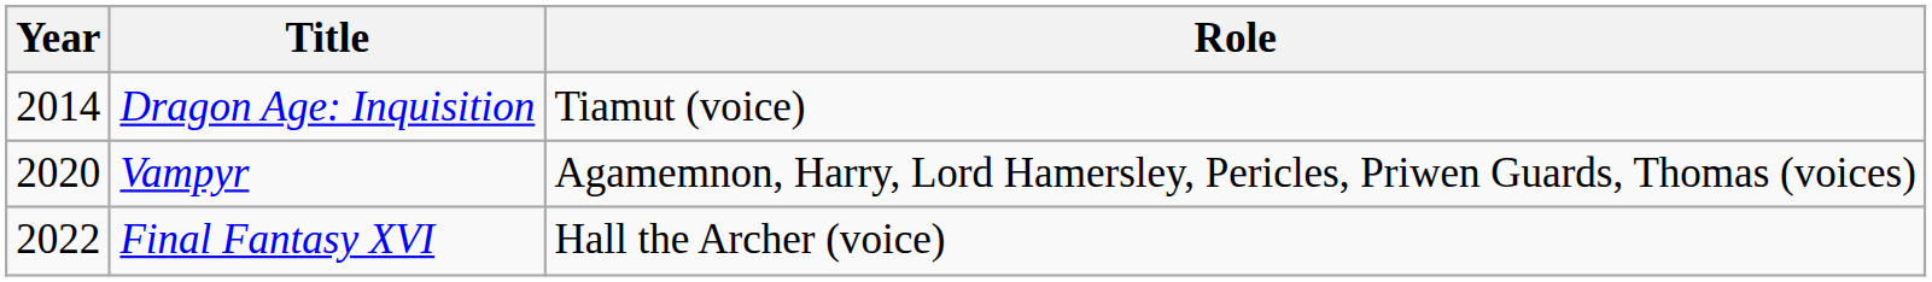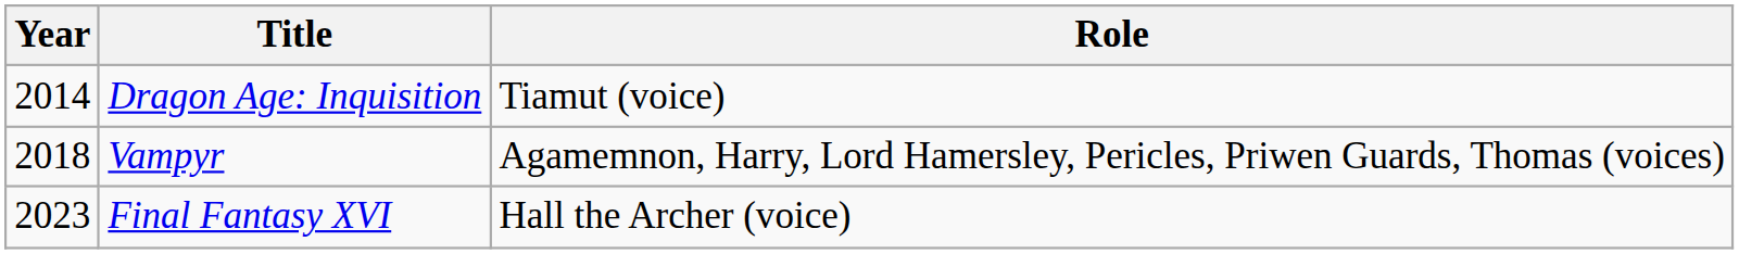Vampyr | Year: 2020 -> 2018
Final Fantasy XVI | Year: 2022 -> 2023
